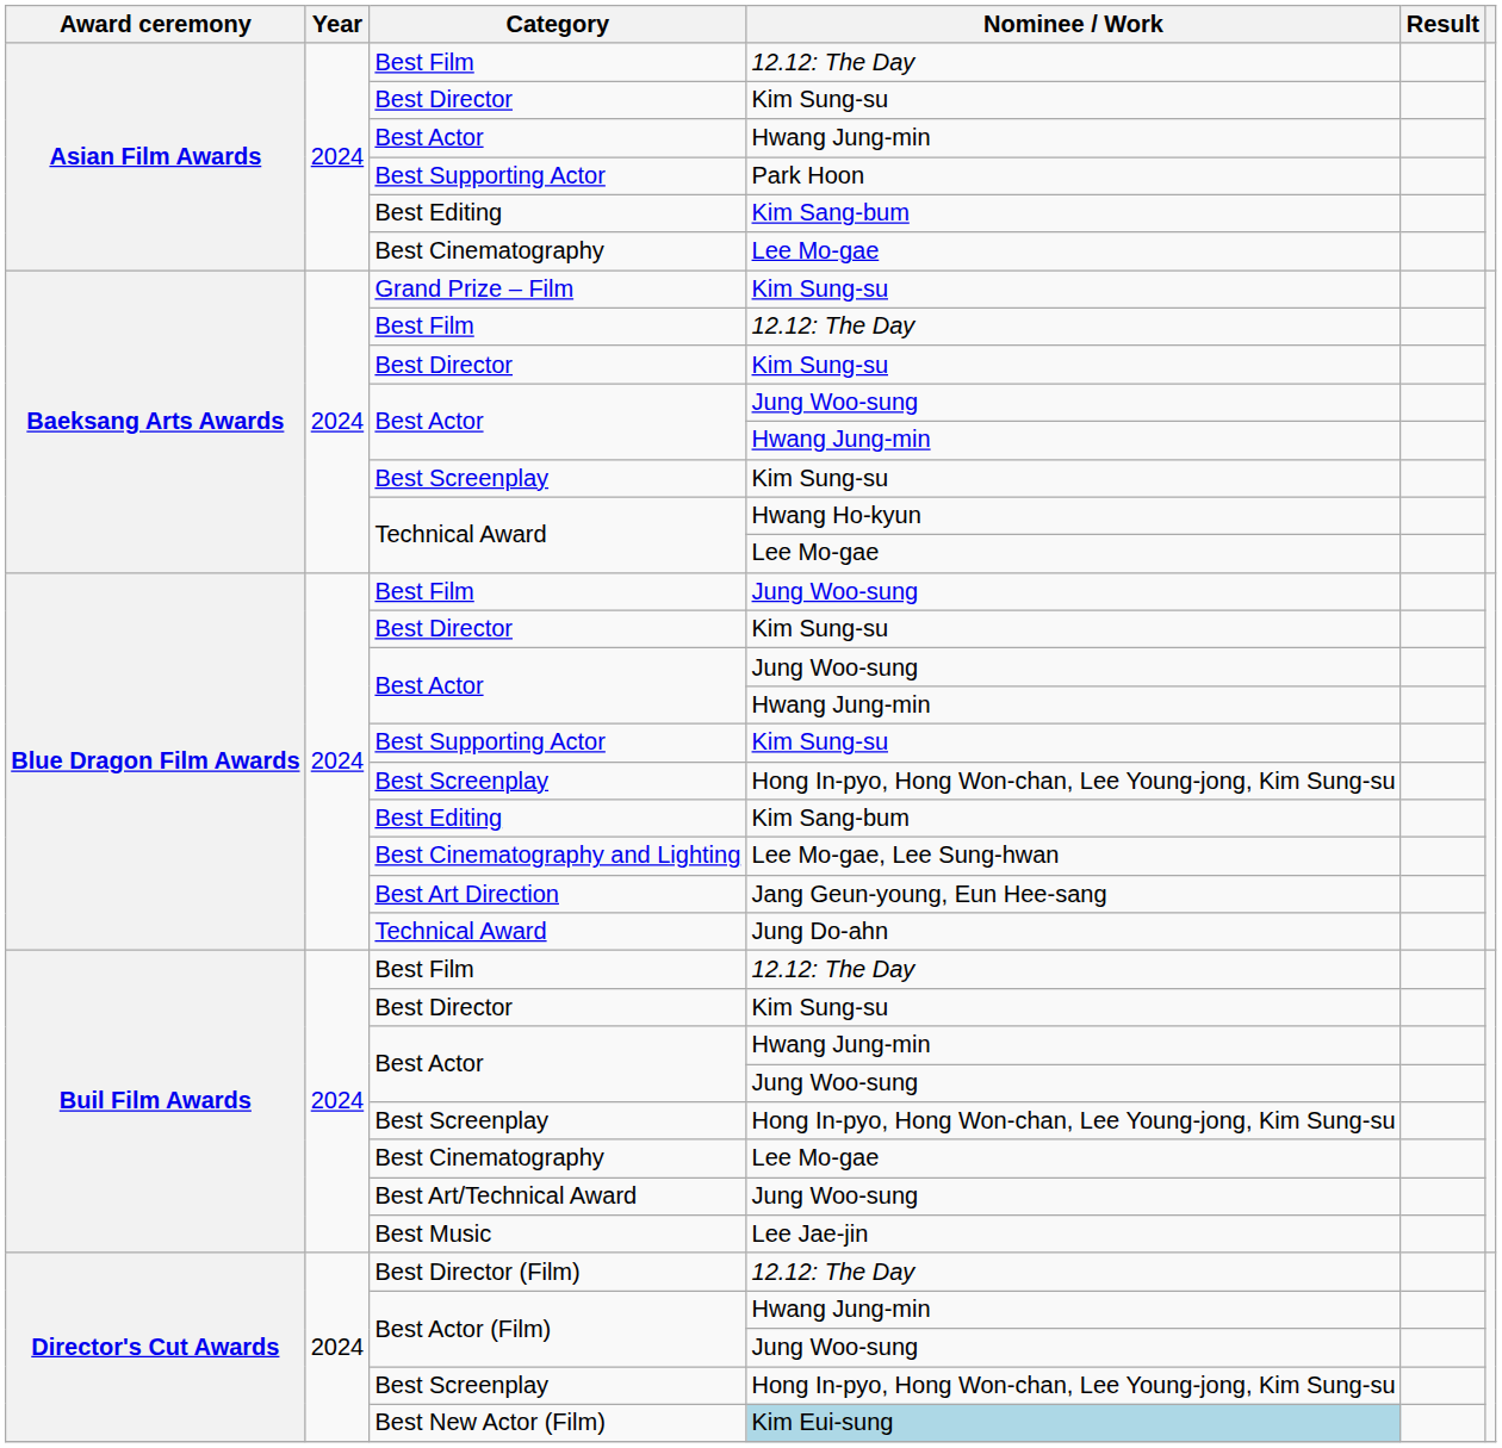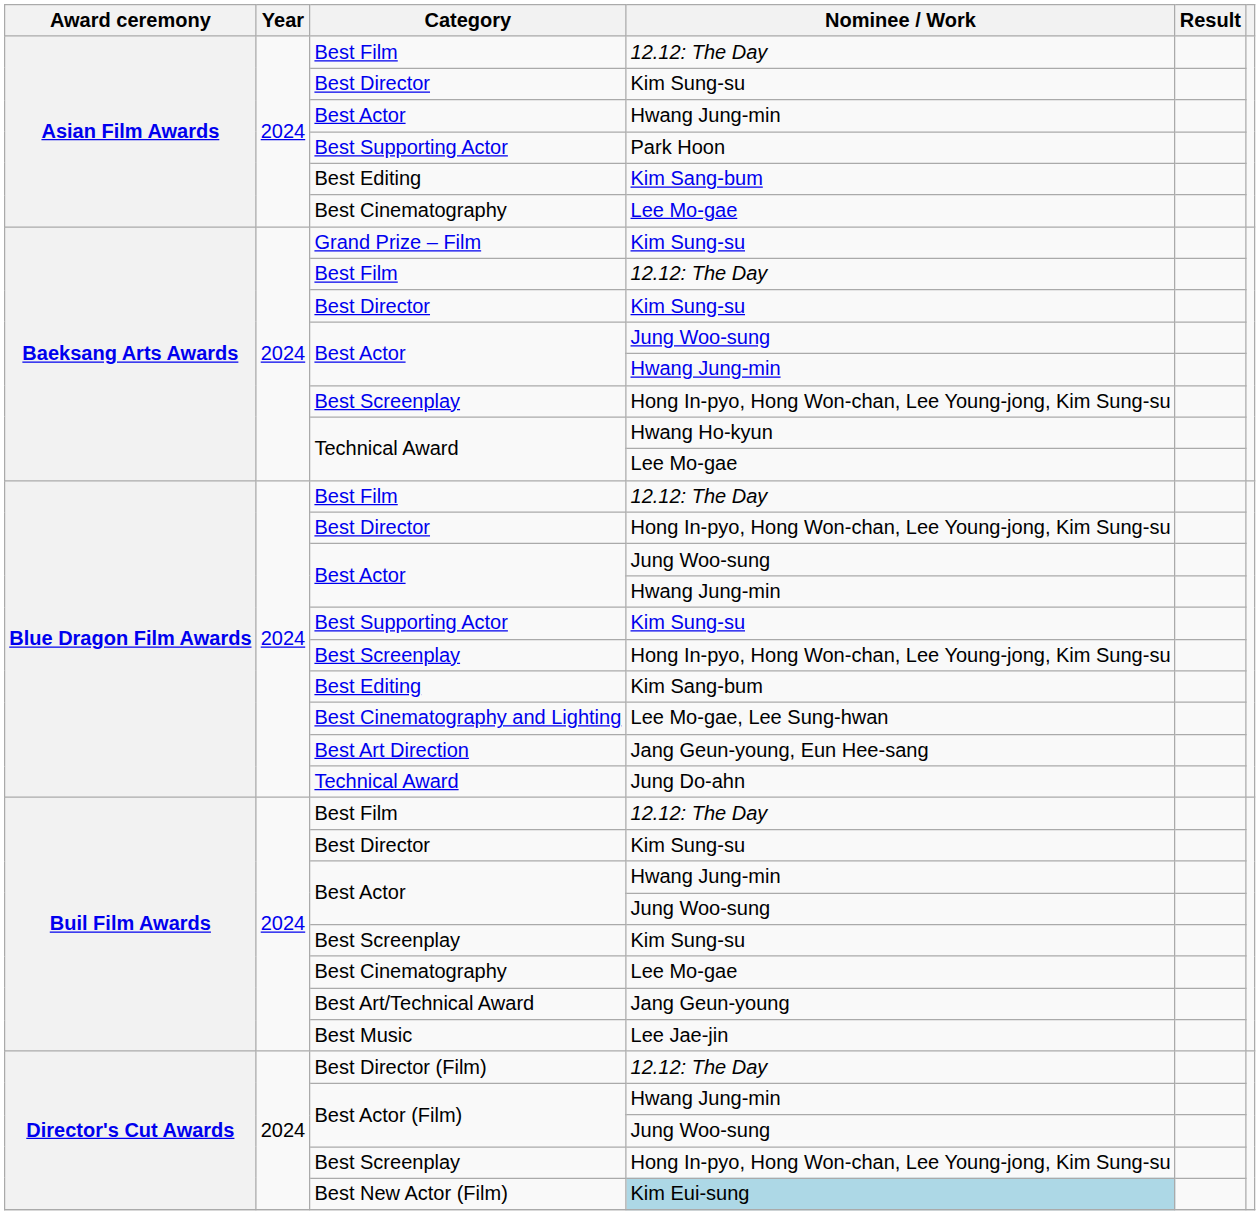Baeksang Arts Awards / Best Screenplay | Nominee / Work: Kim Sung-su -> Hong In-pyo, Hong Won-chan, Lee Young-jong, Kim Sung-su
Blue Dragon Film Awards / Best Film | Nominee / Work: Jung Woo-sung -> 12.12: The Day
Blue Dragon Film Awards / Best Director | Nominee / Work: Kim Sung-su -> Hong In-pyo, Hong Won-chan, Lee Young-jong, Kim Sung-su
Buil Film Awards / Best Screenplay | Nominee / Work: Hong In-pyo, Hong Won-chan, Lee Young-jong, Kim Sung-su -> Kim Sung-su
Best Art/Technical Award | Nominee / Work: Jung Woo-sung -> Jang Geun-young
